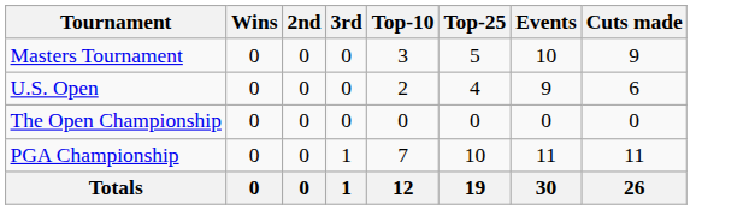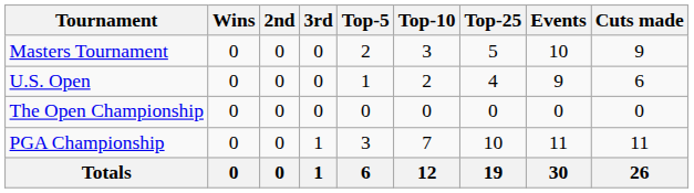+ column: Top-5 | 2 | 1 | 0 | 3 | 6
